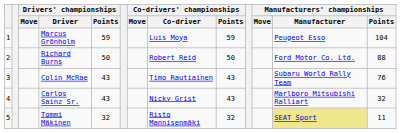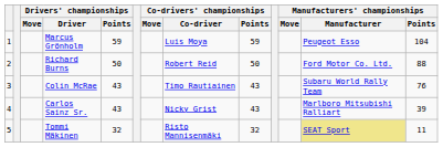Carlos Sainz Sr. | Manufacturers' championships / Points: 32 -> 39
